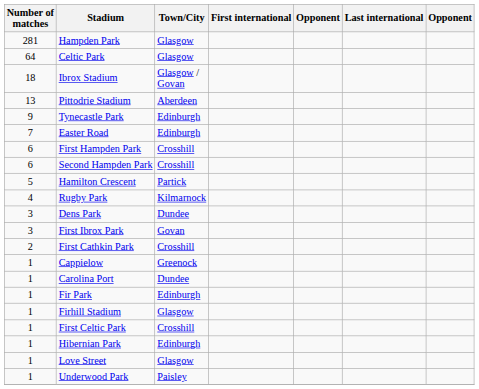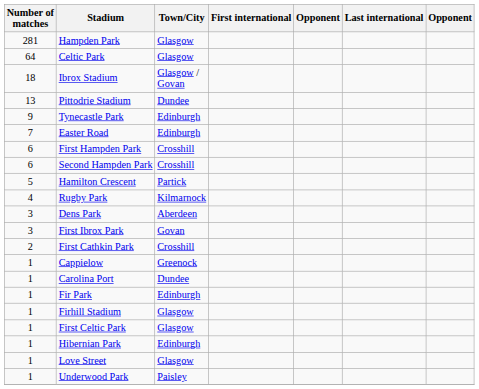Pittodrie Stadium | Town/City: Aberdeen -> Dundee
Dens Park | Town/City: Dundee -> Aberdeen
First Celtic Park | Town/City: Crosshill -> Glasgow
